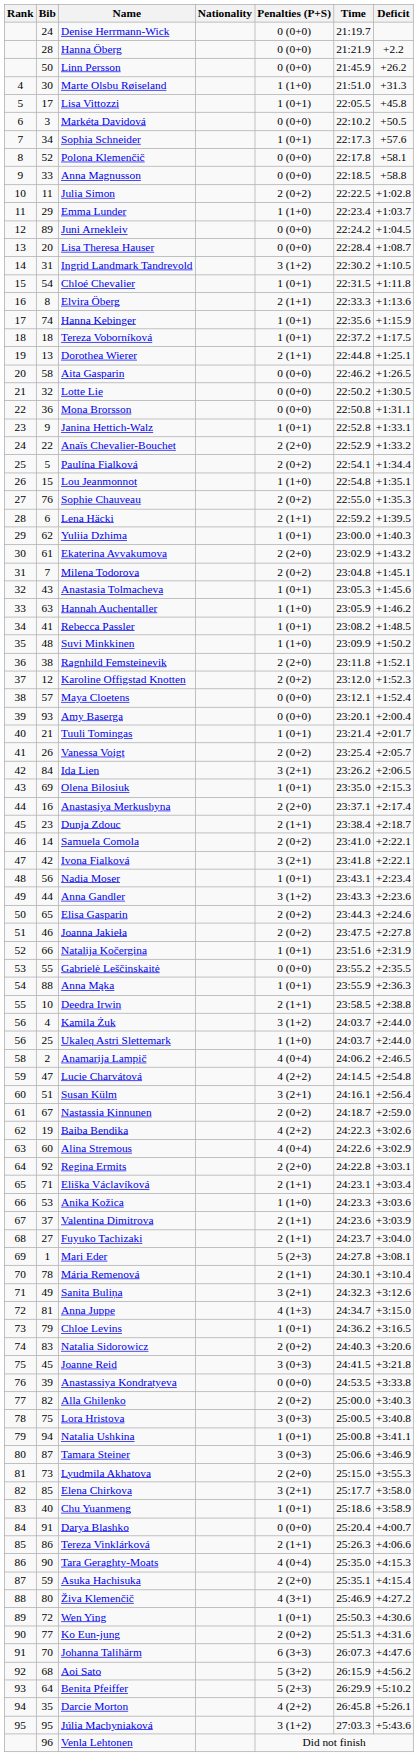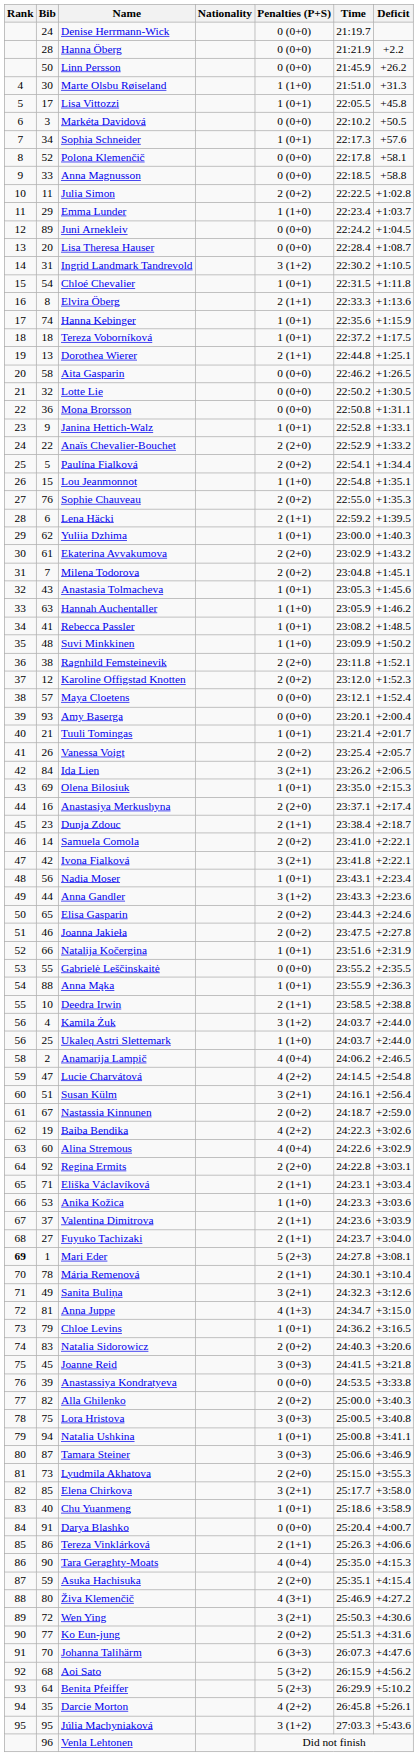Mari Eder | Rank: normal -> bold
Wen Ying | Penalties (P+S): 1 (0+1) -> 3 (2+1)
